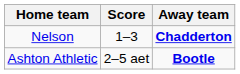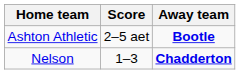rows swapped: Ashton Athletic <-> Nelson
